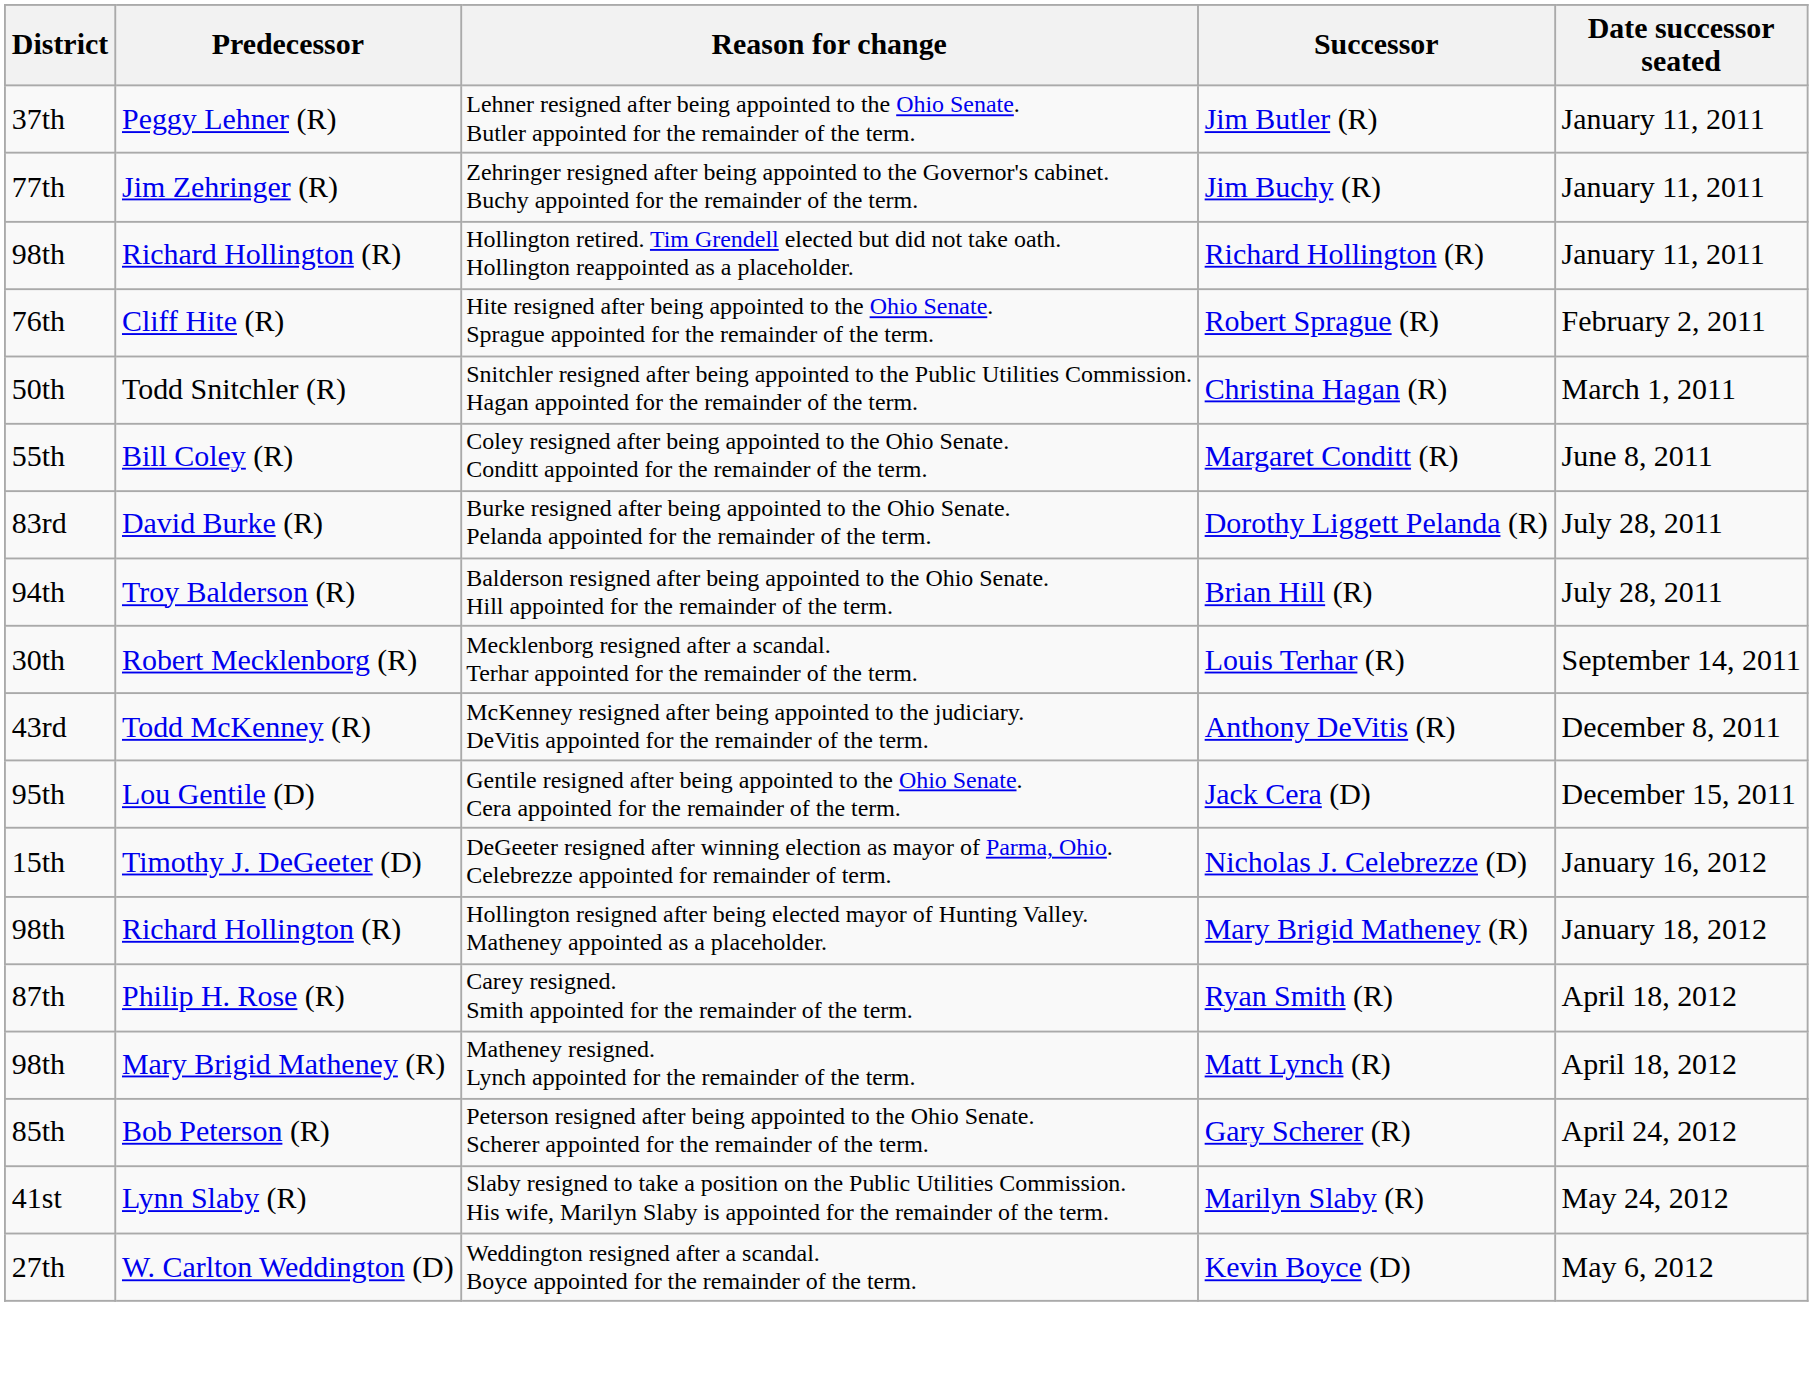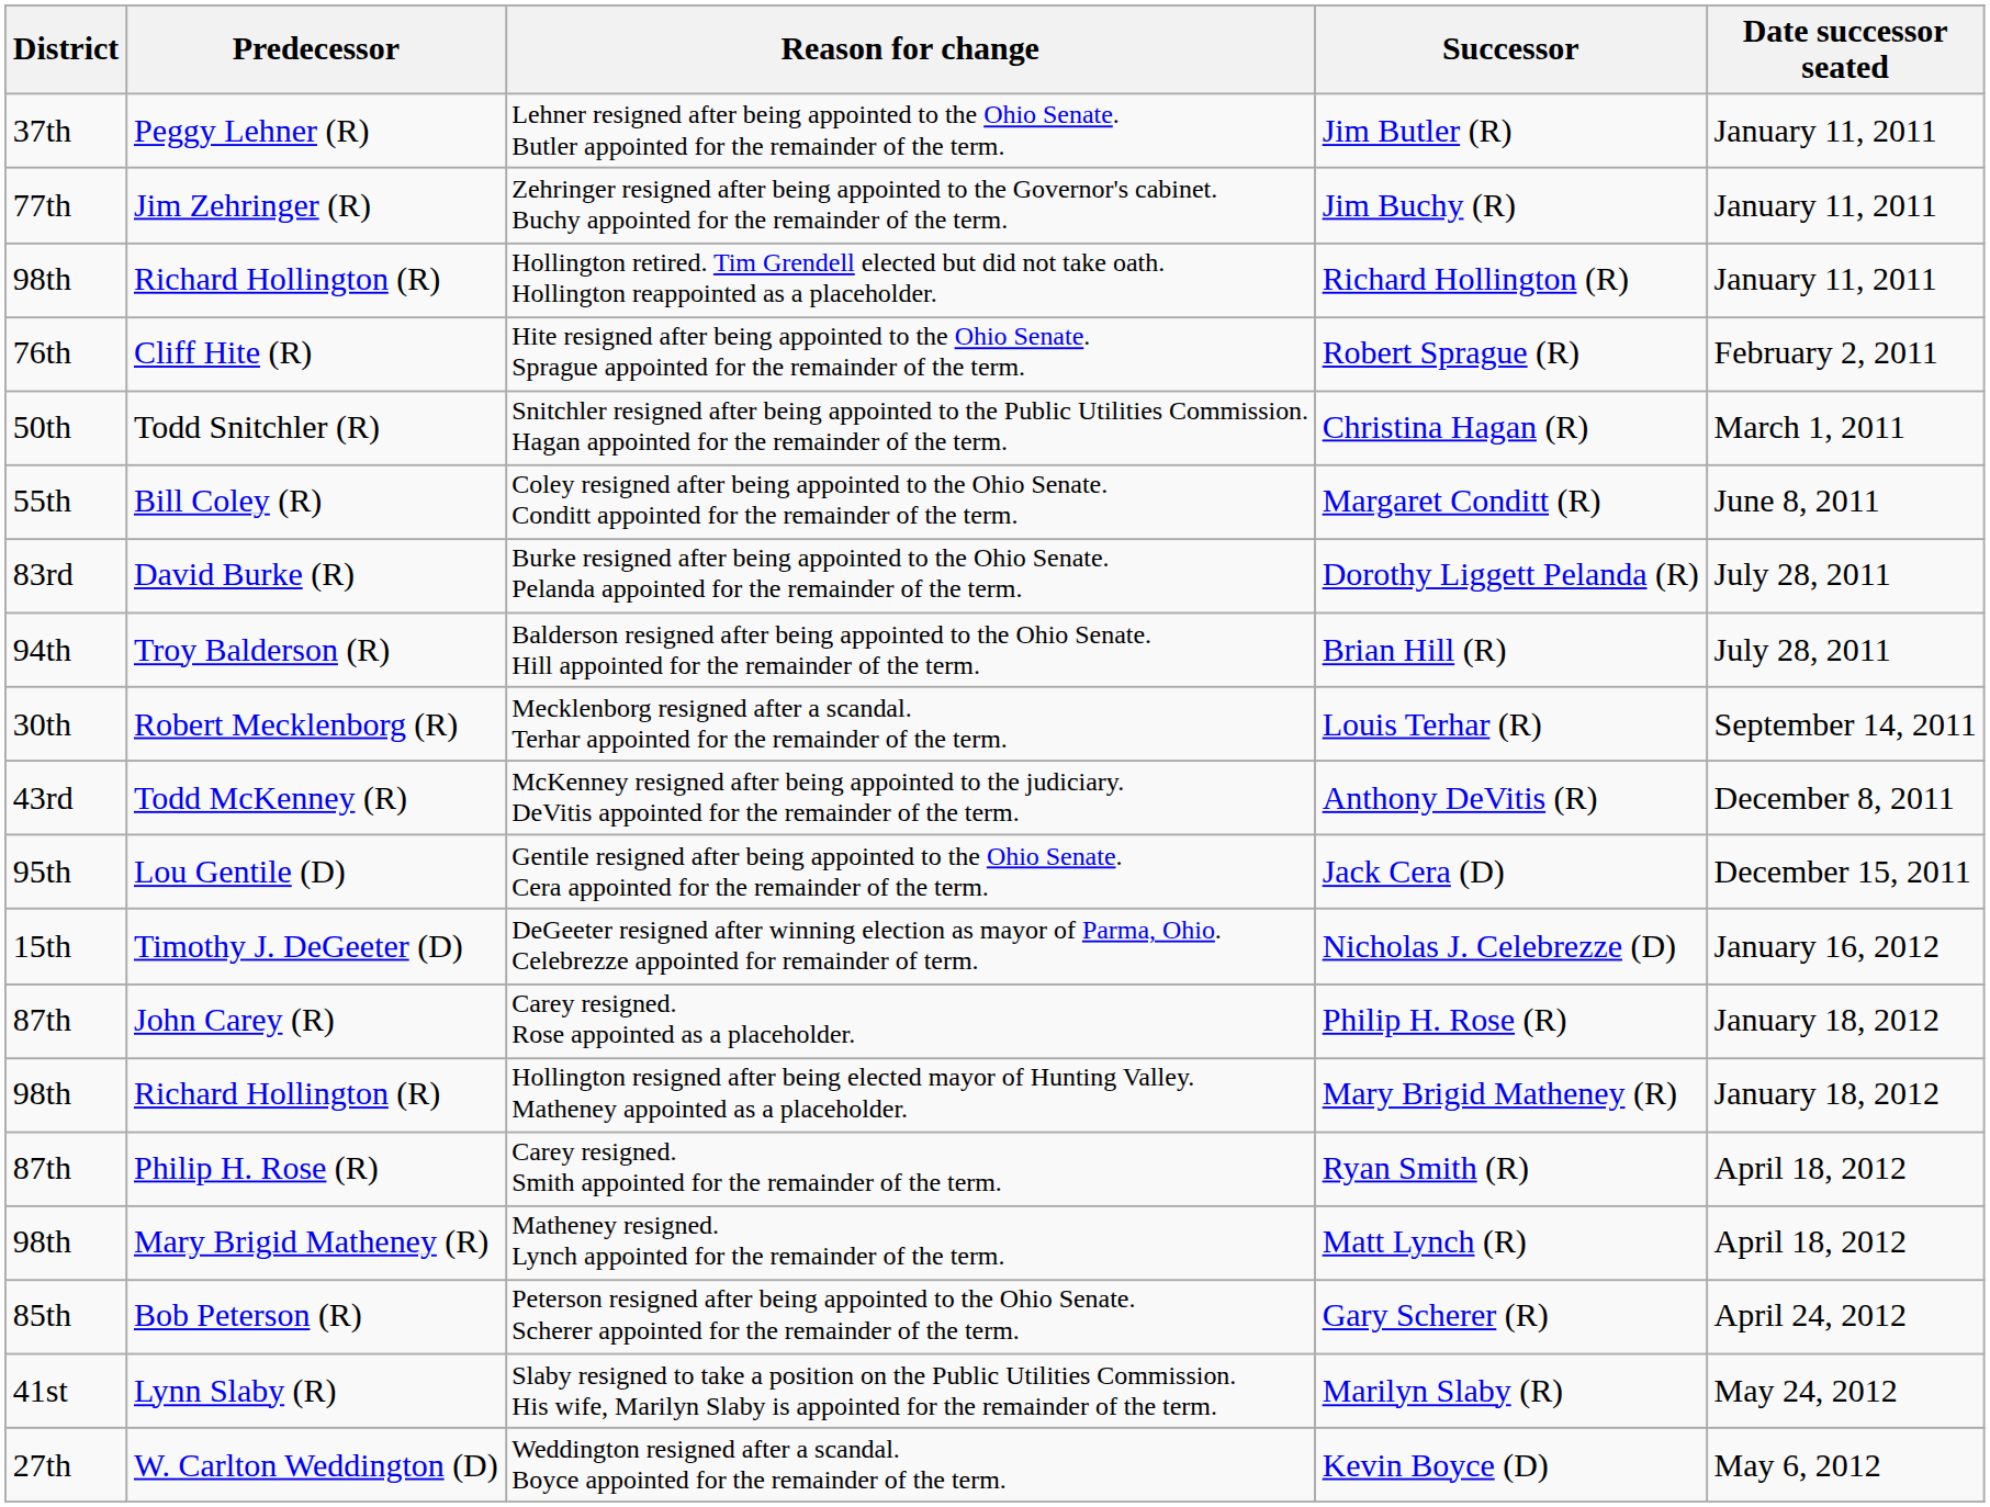+ row: 87th | John Carey (R) | Carey resigned. Rose appointed as a placeholder. | Philip H. Rose (R) | January 18, 2012
